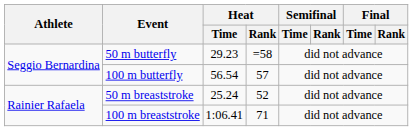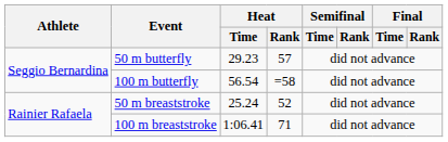50 m butterfly | Heat / Rank: =58 -> 57
100 m butterfly | Heat / Rank: 57 -> =58
